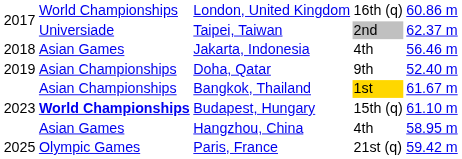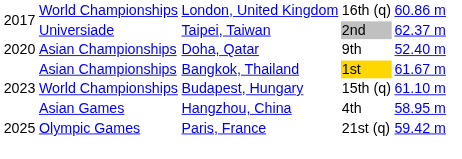- row: 2018 | Asian Games | Jakarta, Indonesia | 4th | 56.46 m
Doha, Qatar | column 1: 2019 -> 2020
Budapest, Hungary | column 2: bold -> normal
